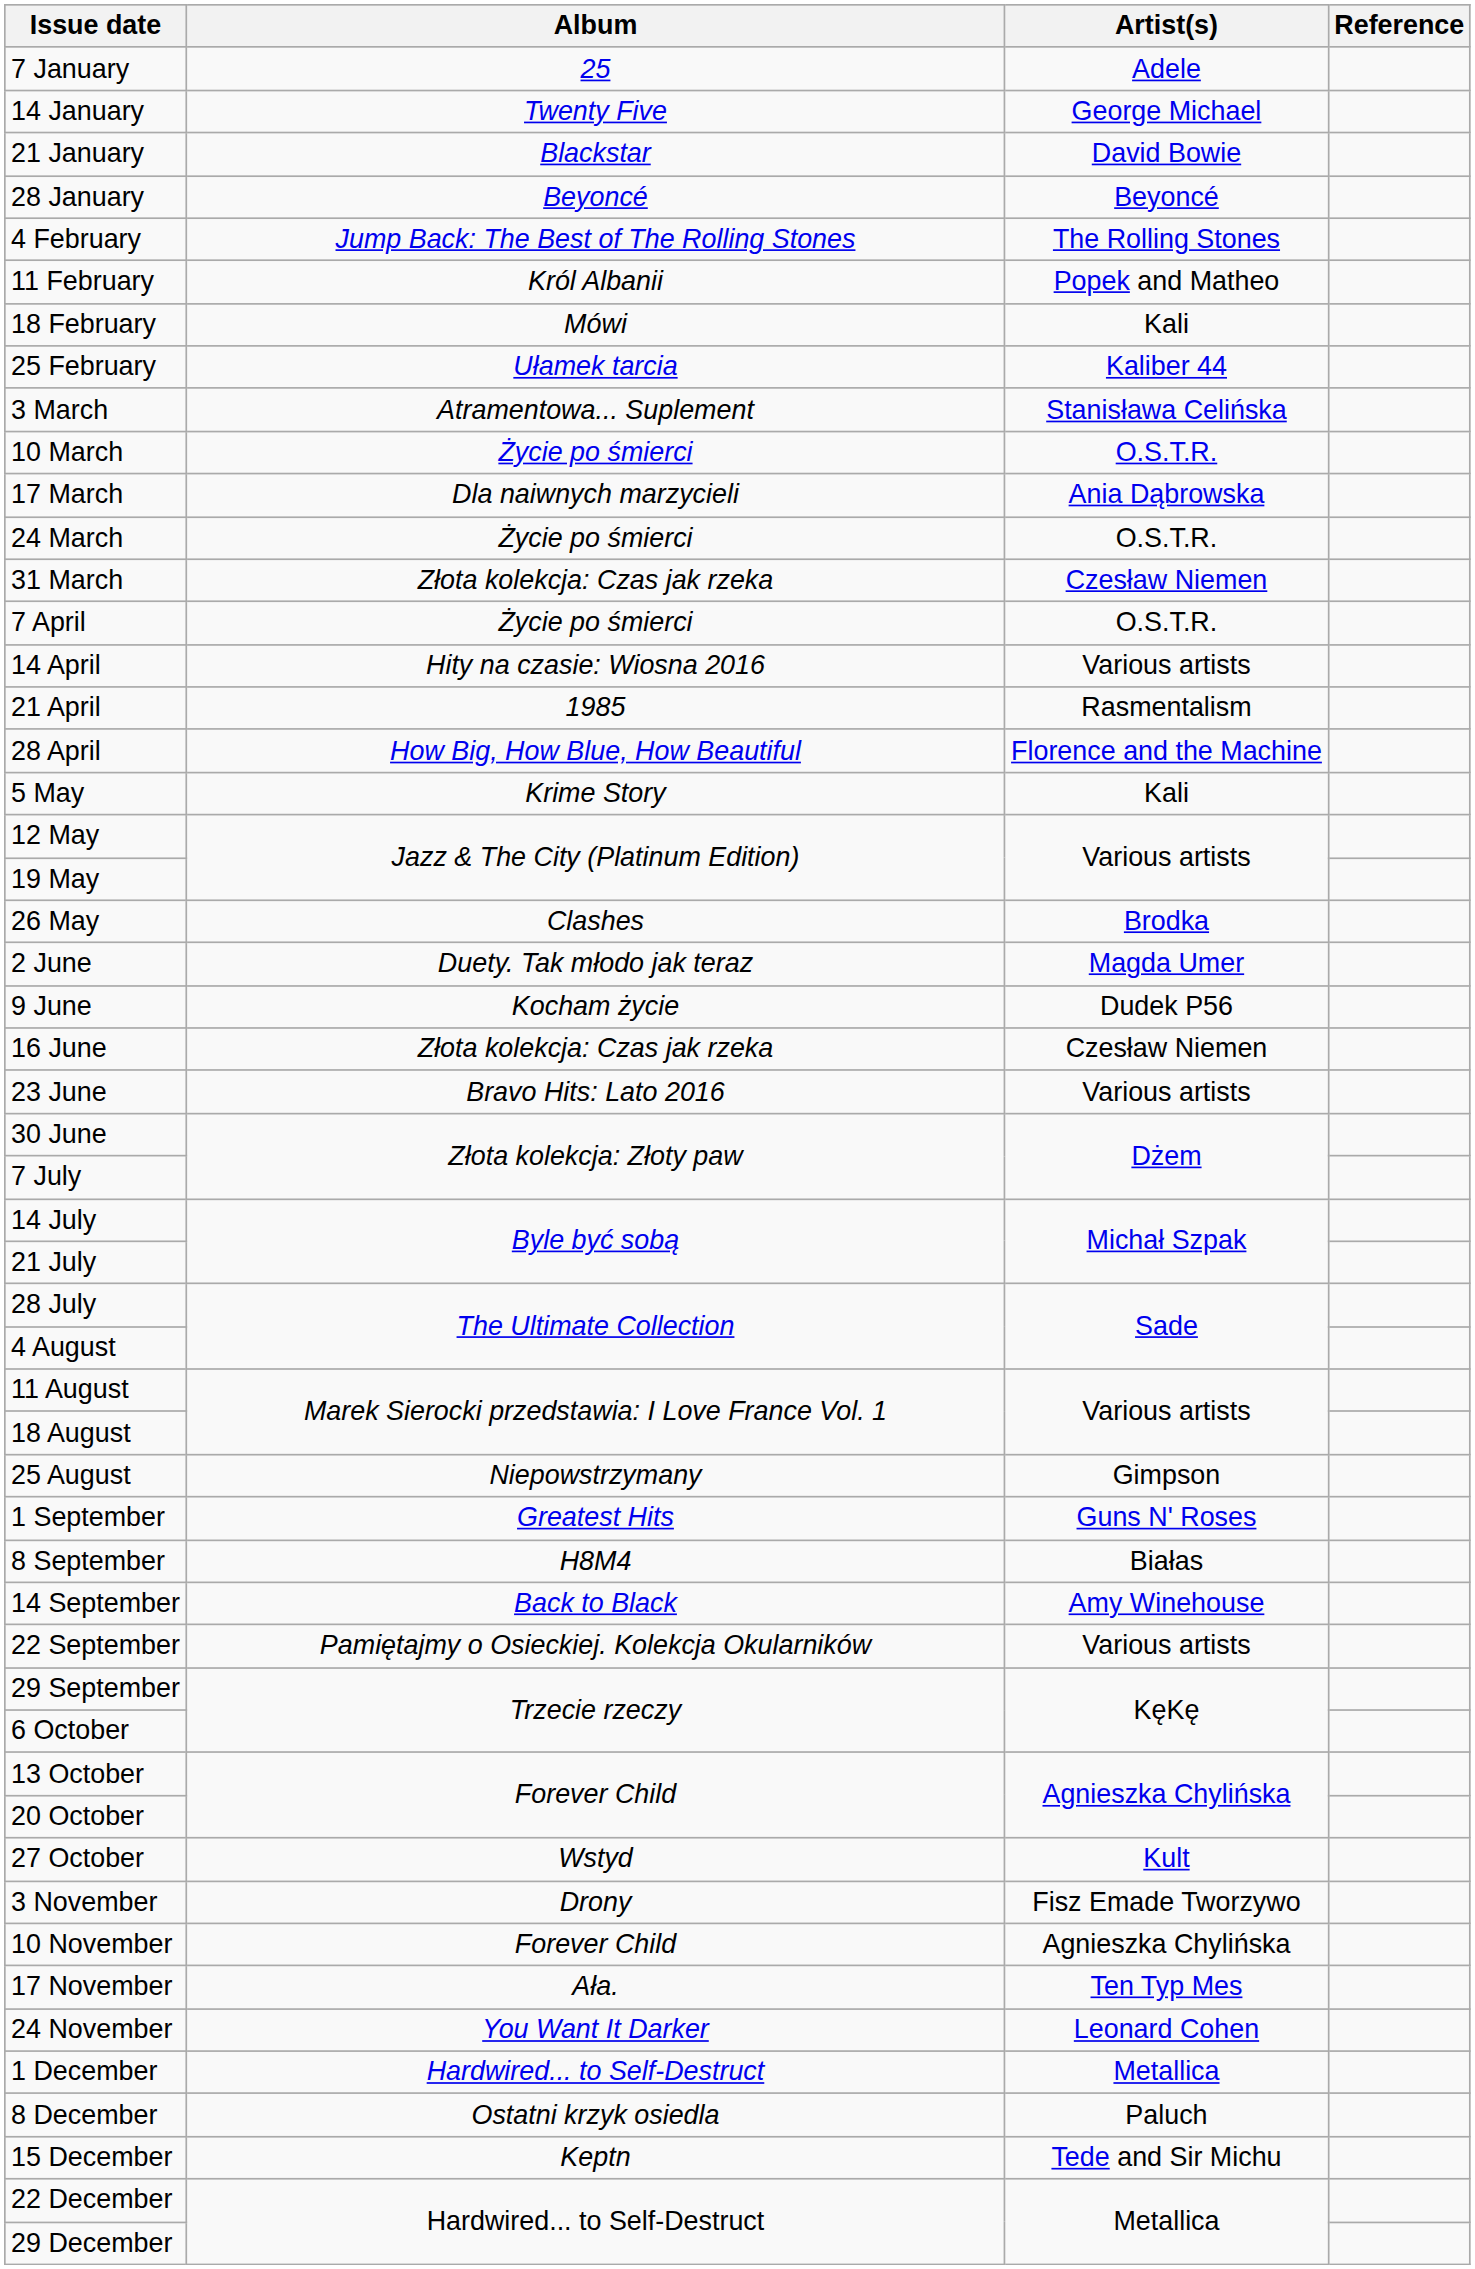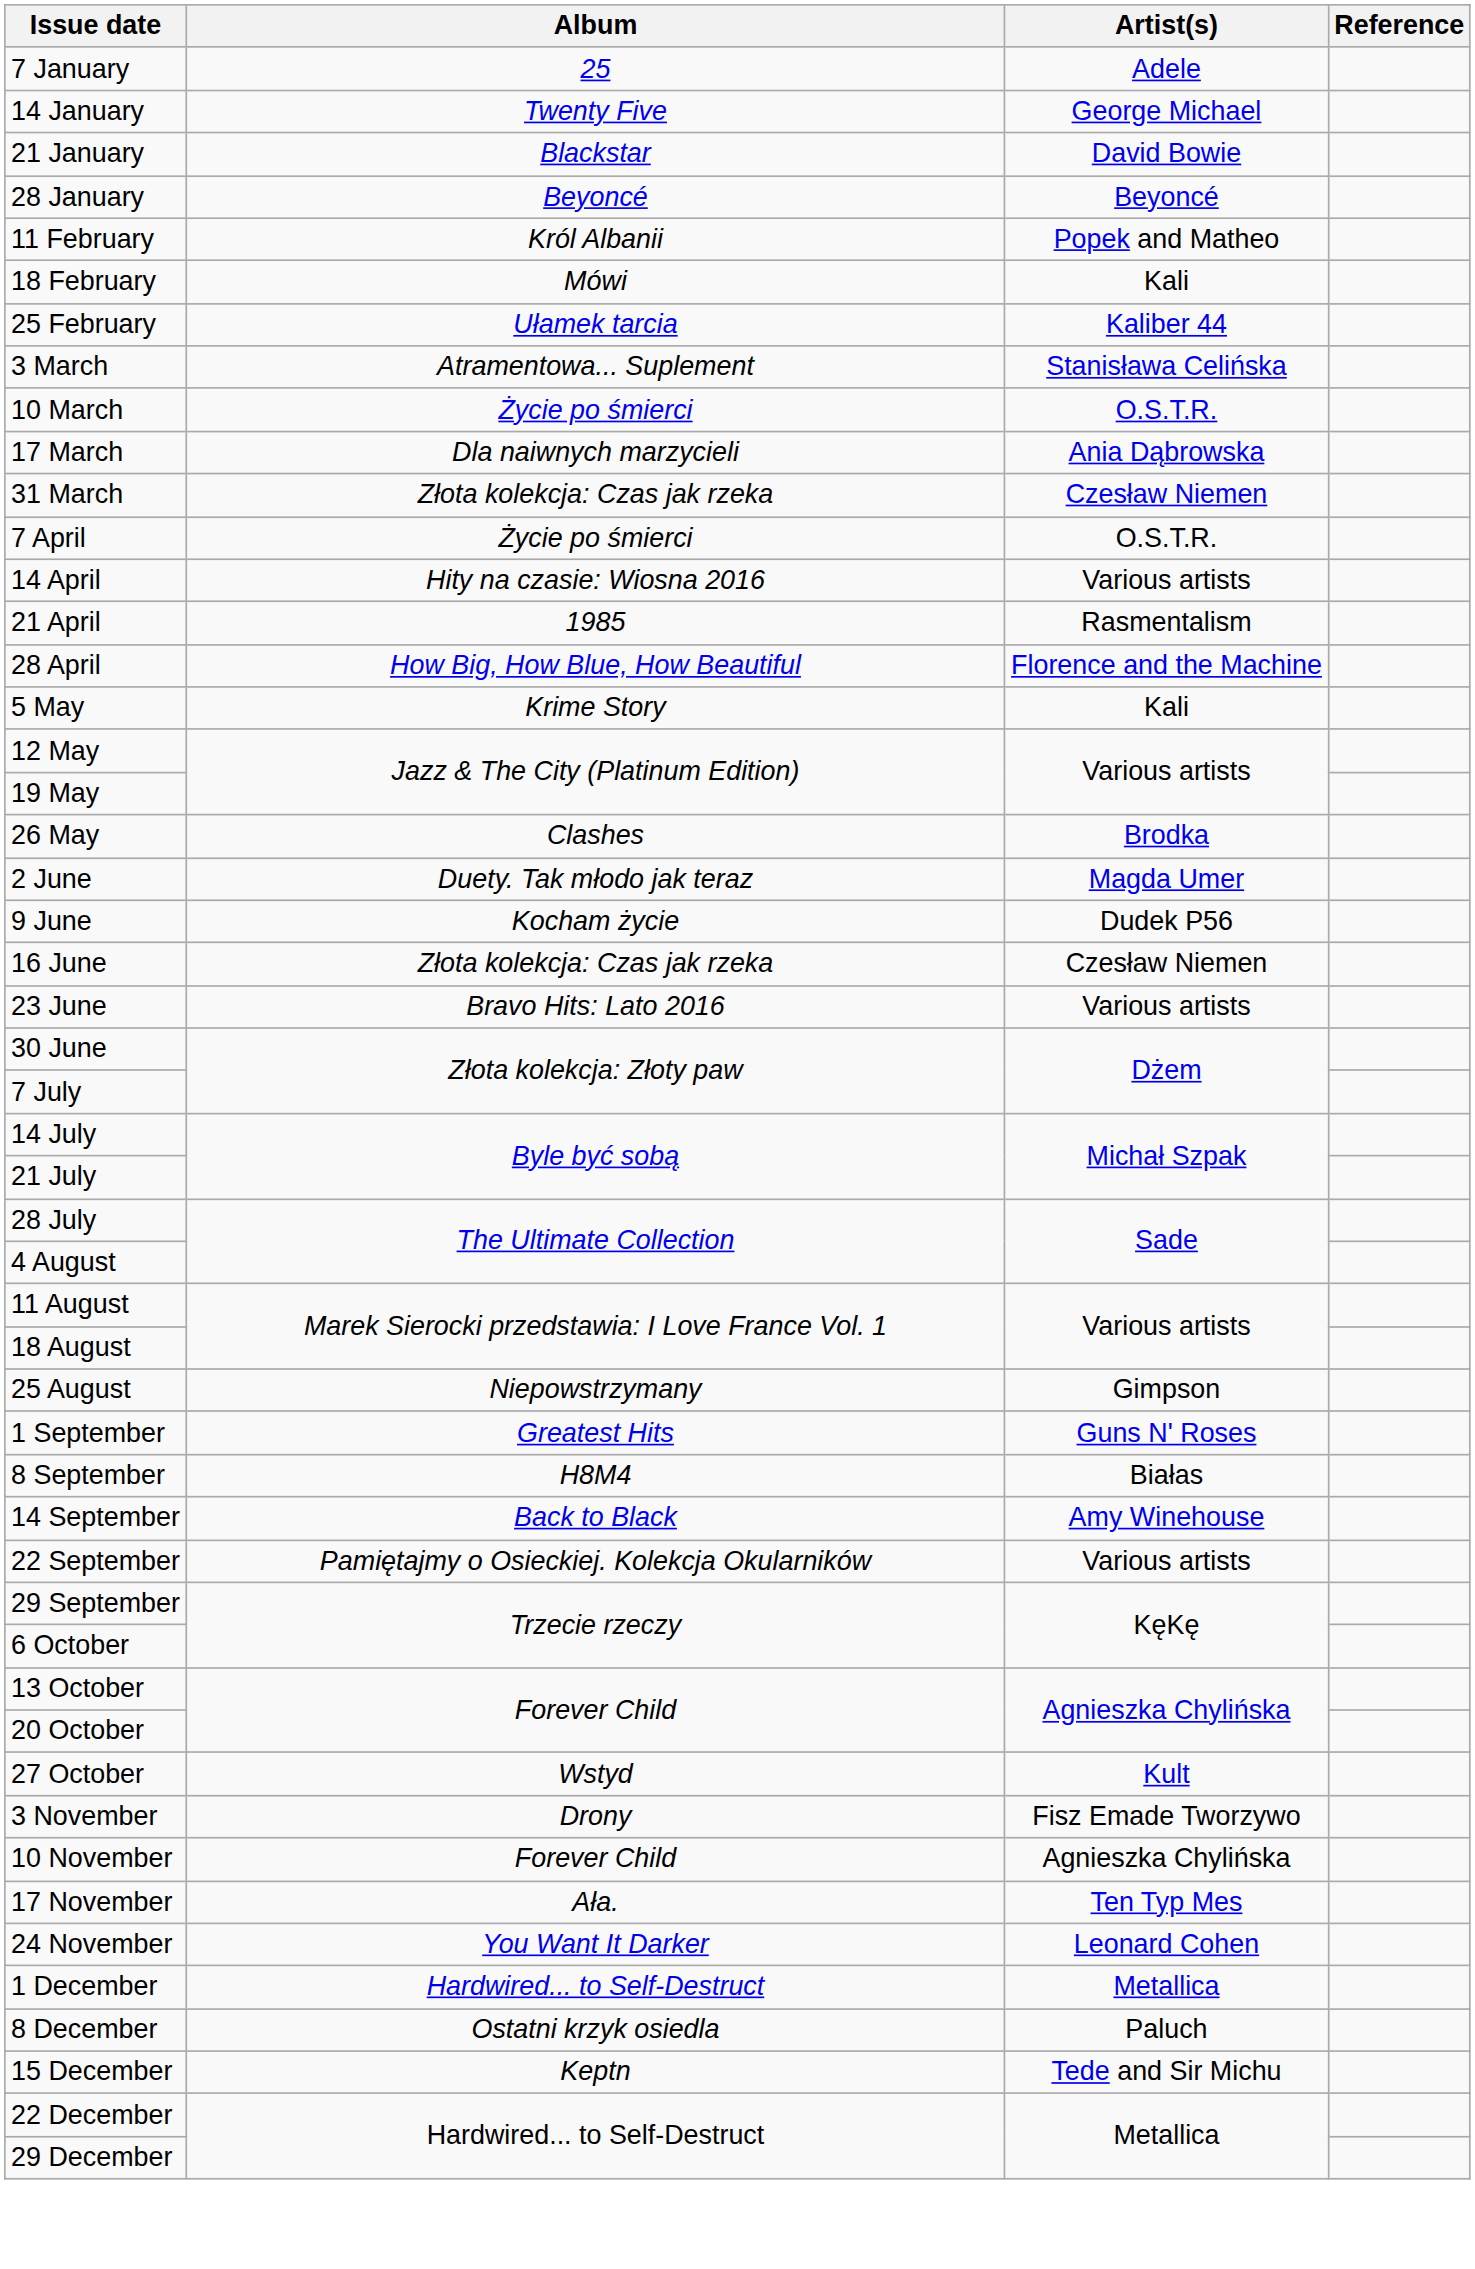- row: 4 February | Jump Back: The Best of The Rolling Stones | The Rolling Stones
- row: 24 March | Życie po śmierci | O.S.T.R.
